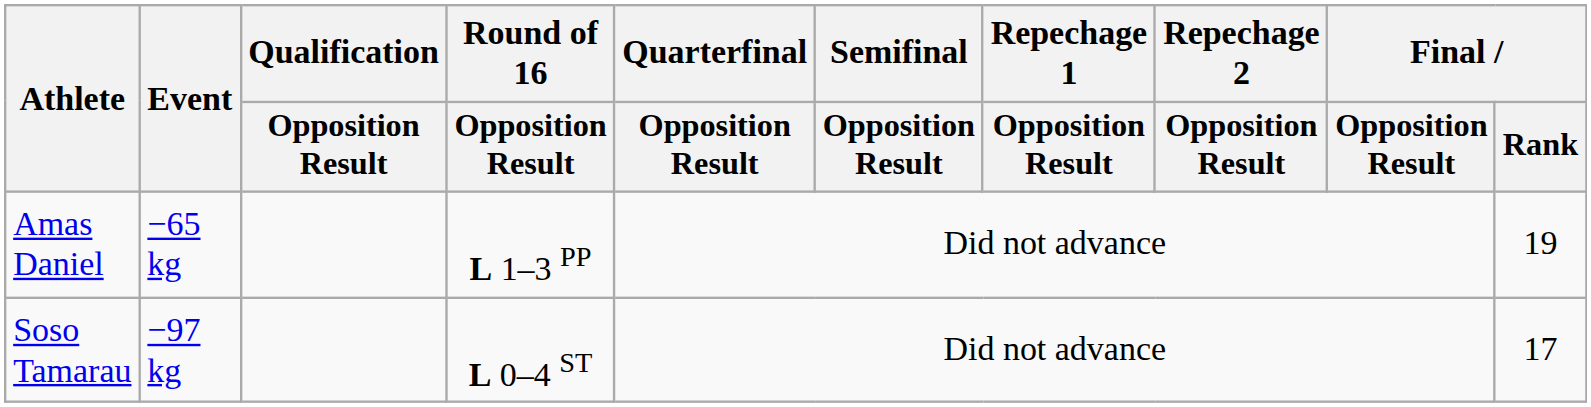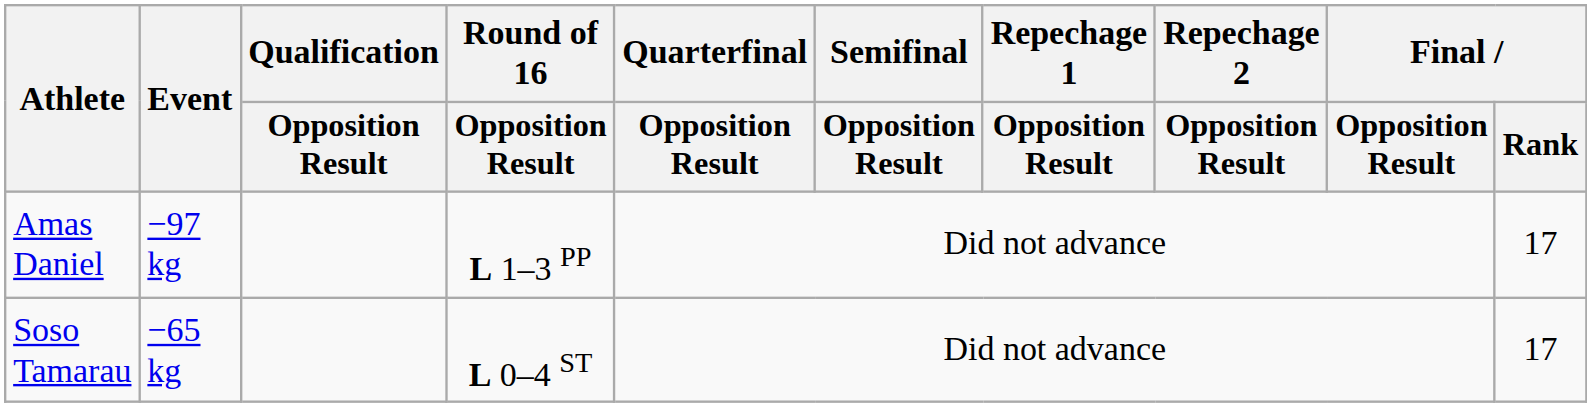Amas Daniel | Event: −65 kg -> −97 kg
Amas Daniel | Final / Rank: 19 -> 17
Soso Tamarau | Event: −97 kg -> −65 kg
